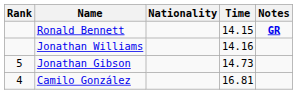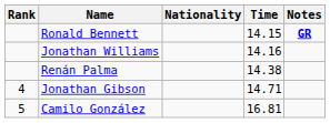+ row: Renán Palma | 14.38
Jonathan Gibson | Rank: 5 -> 4
Jonathan Gibson | Time: 14.73 -> 14.71
Camilo González | Rank: 4 -> 5
